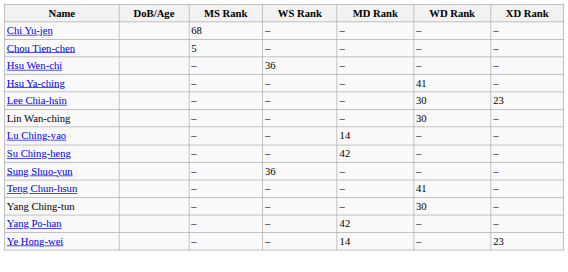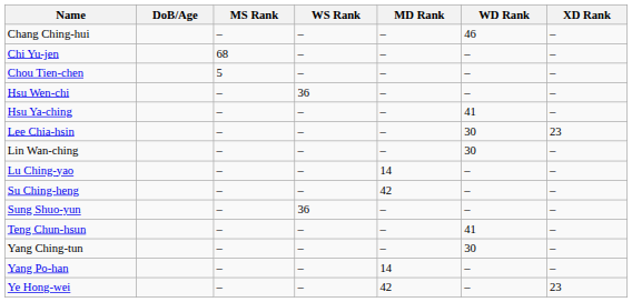+ row: Chang Ching-hui | – | – | – | 46 | –
Yang Po-han | MD Rank: 42 -> 14
Ye Hong-wei | MD Rank: 14 -> 42
